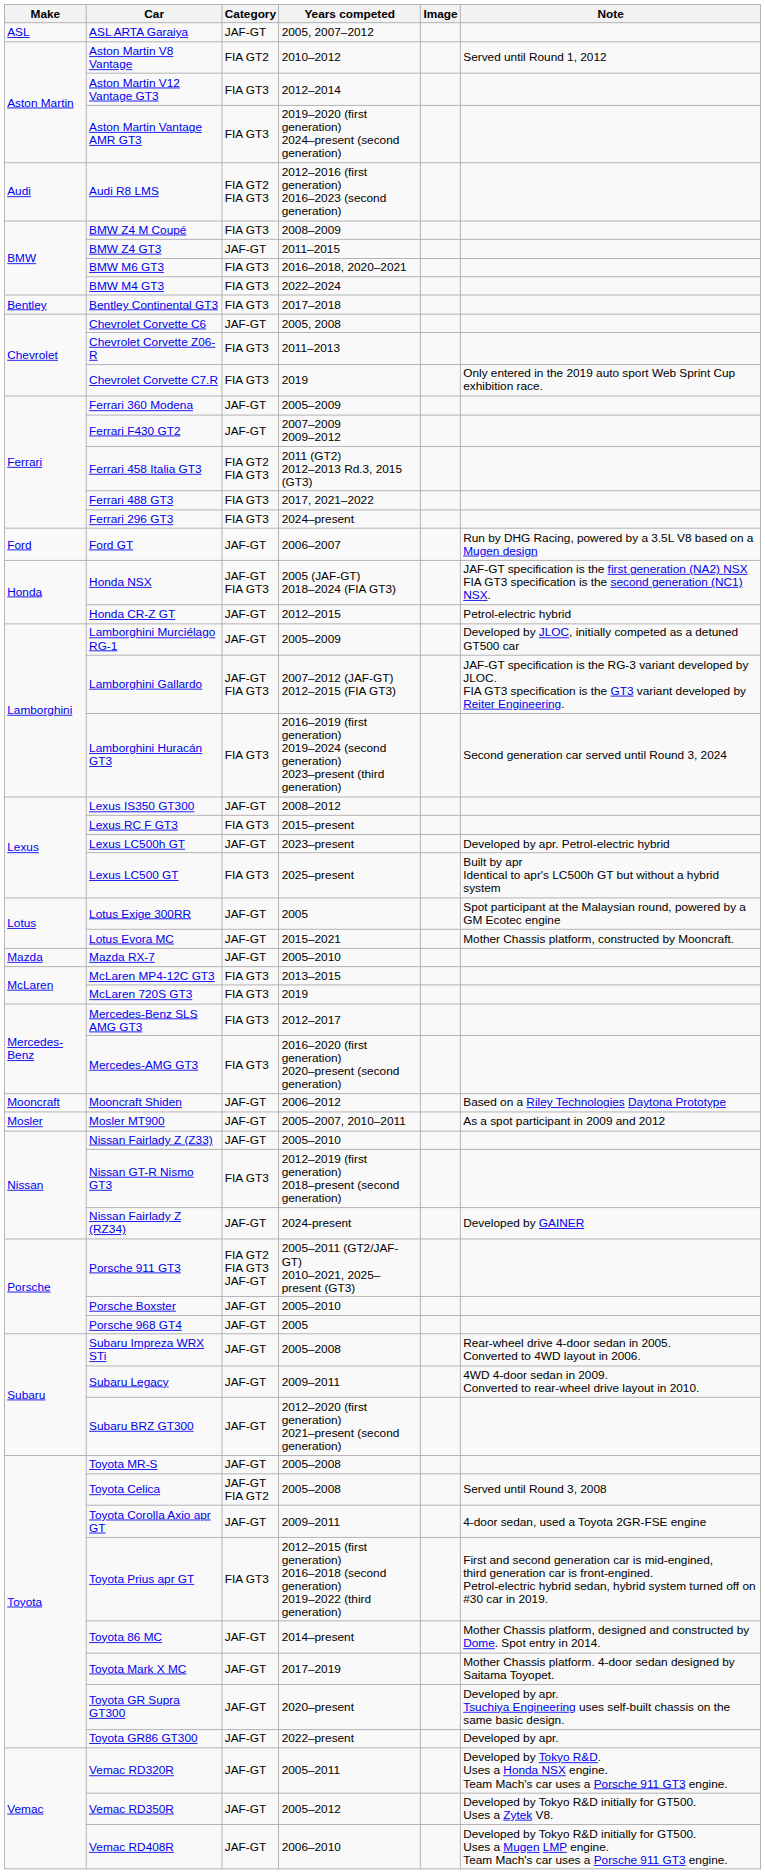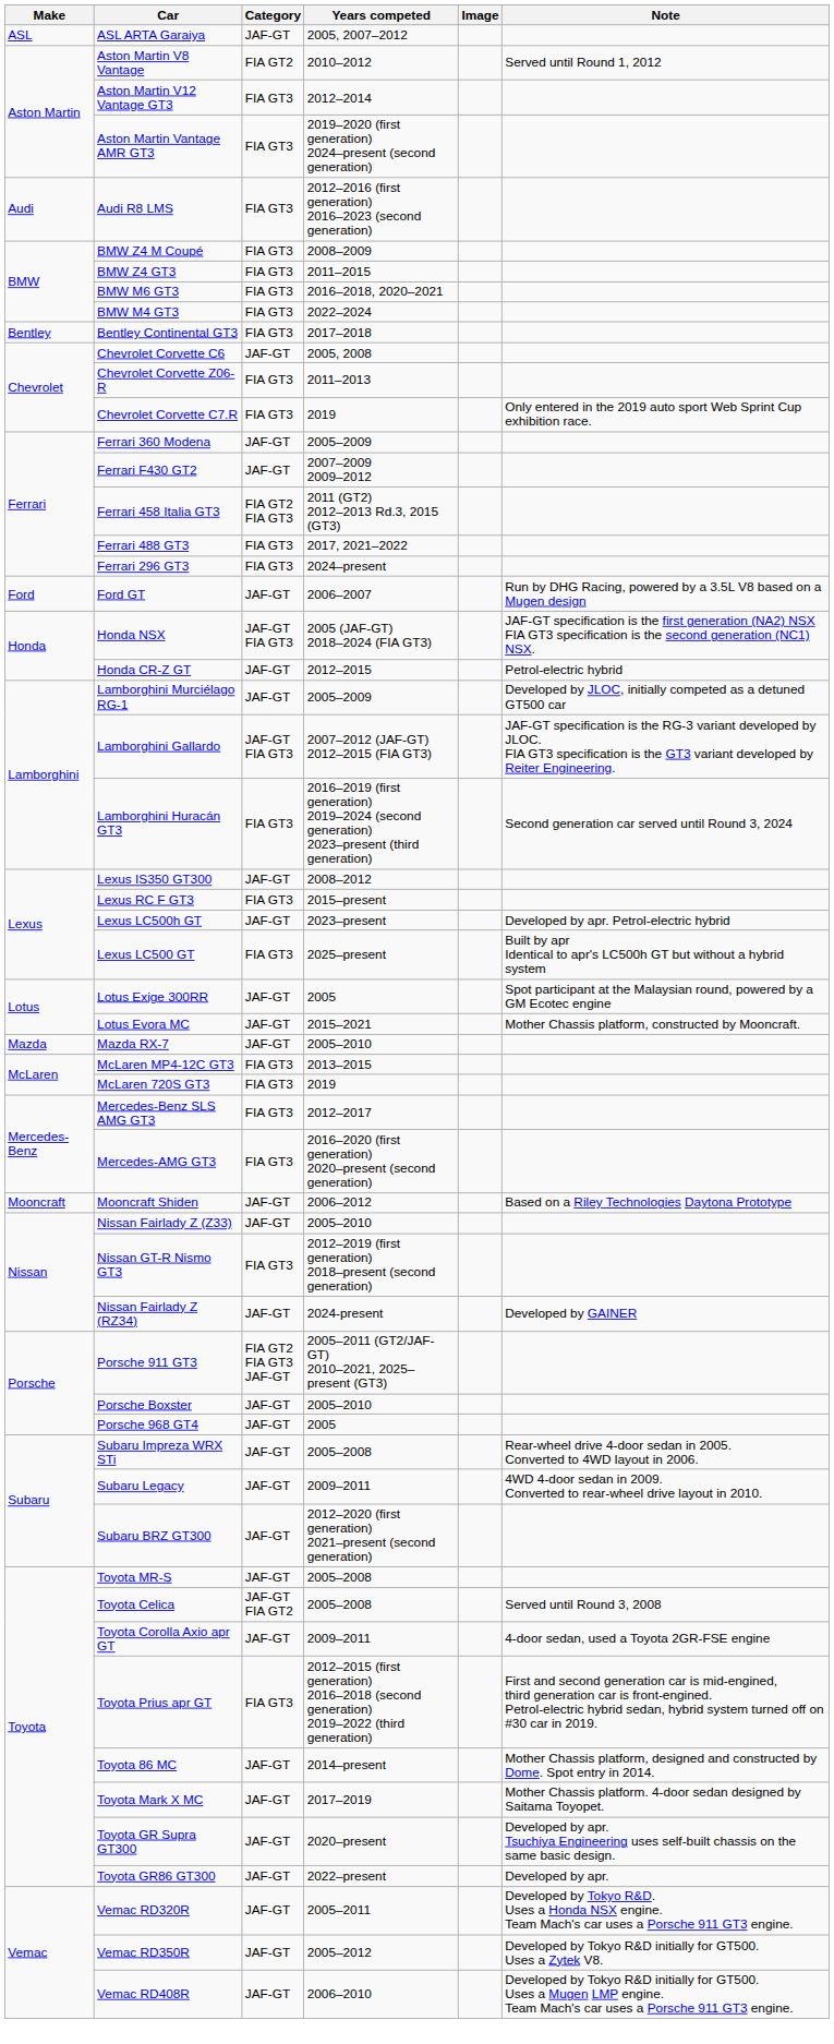Audi R8 LMS | Category: FIA GT2 FIA GT3 -> FIA GT3
BMW Z4 GT3 | Category: JAF-GT -> FIA GT3
- row: Mosler | Mosler MT900 | JAF-GT | 2005–2007, 2010–2011 | As a spot participant in 2009 and 2012
